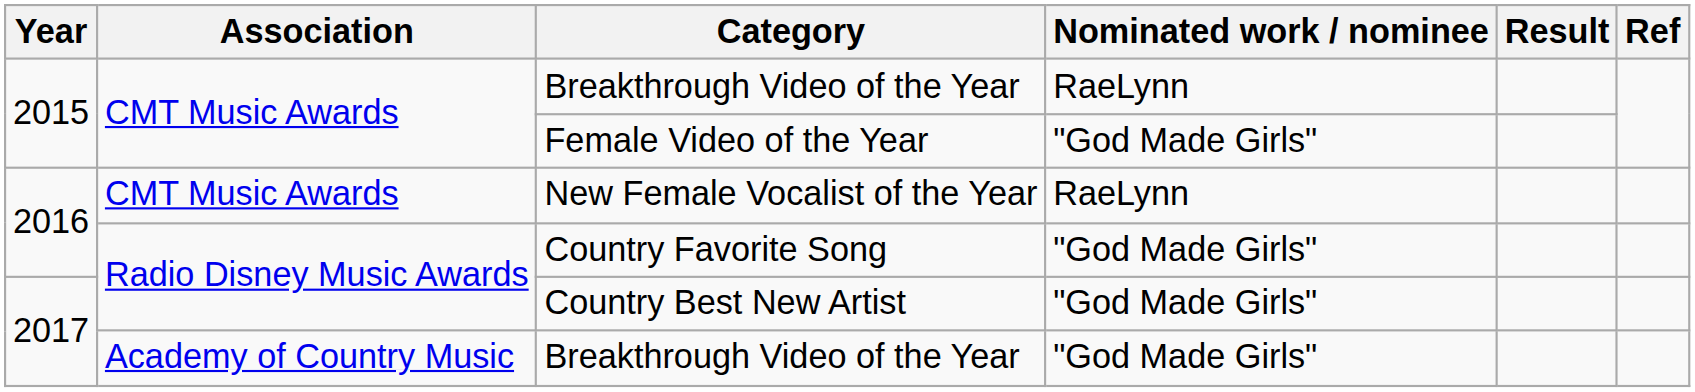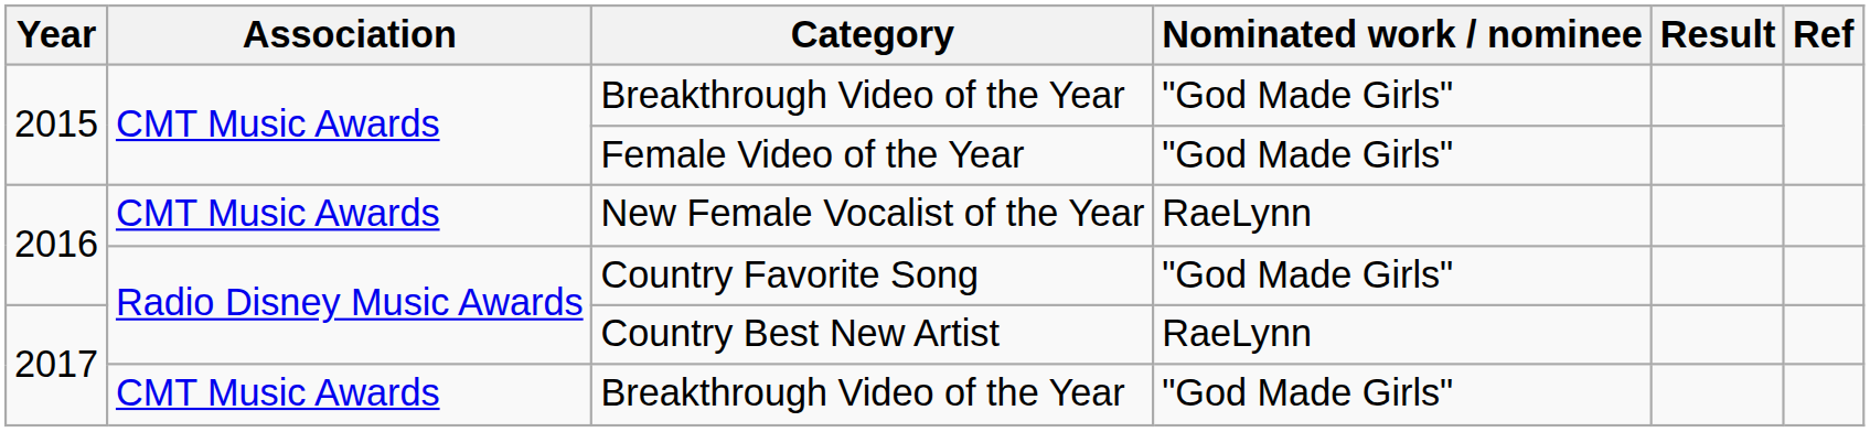2015 / Breakthrough Video of the Year | Nominated work / nominee: RaeLynn -> "God Made Girls"
Country Best New Artist | Nominated work / nominee: "God Made Girls" -> RaeLynn
2017 / Breakthrough Video of the Year | Association: Academy of Country Music -> CMT Music Awards
